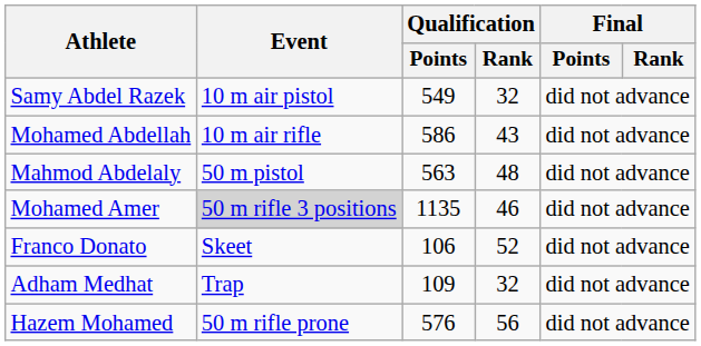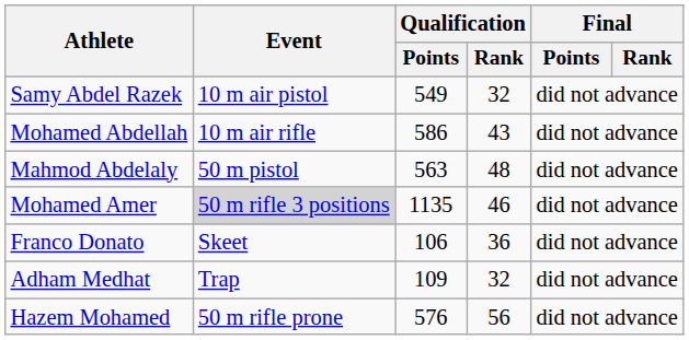Franco Donato | Qualification / Rank: 52 -> 36
